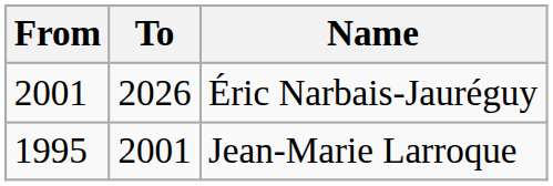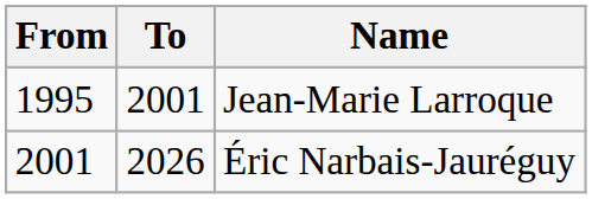rows swapped: Jean-Marie Larroque <-> Éric Narbais-Jauréguy
